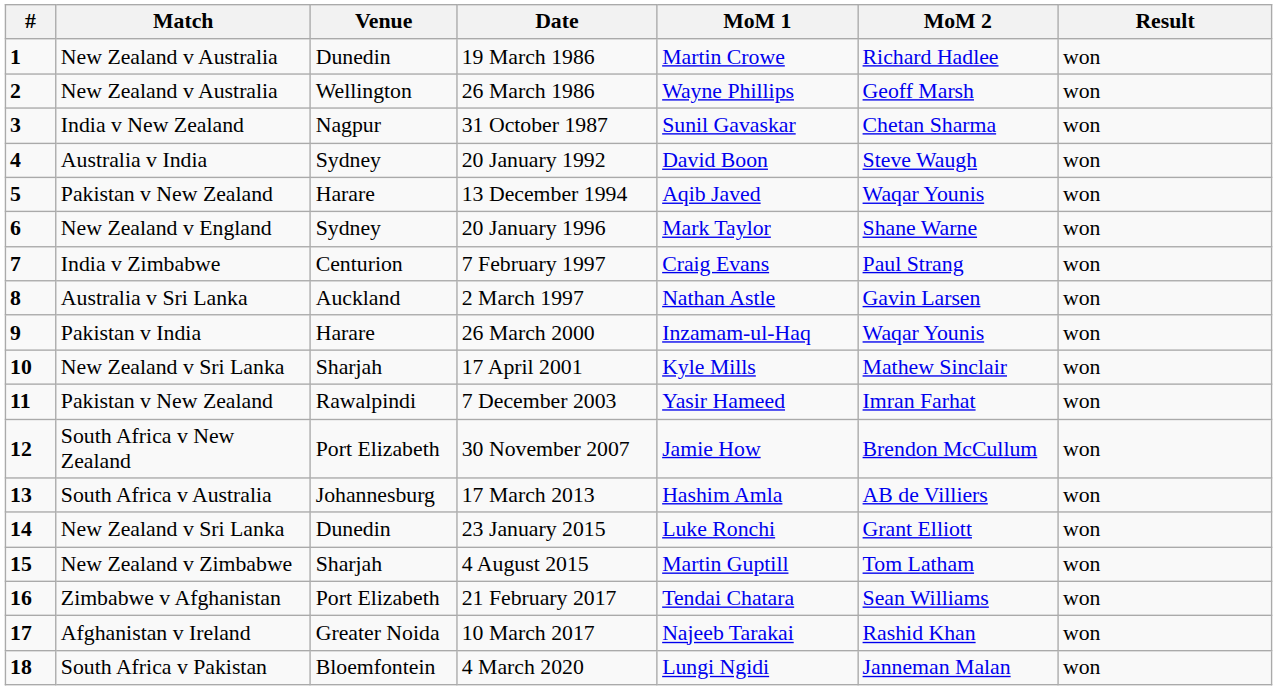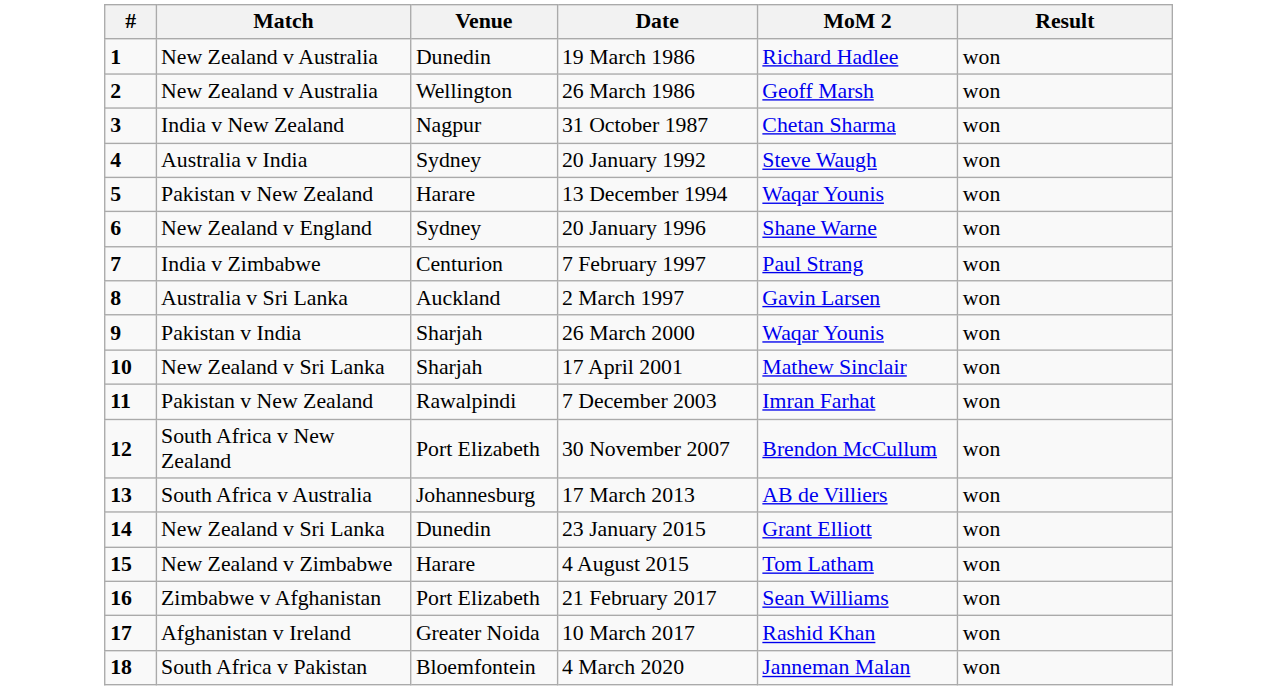- column: MoM 1 | Martin Crowe | Wayne Phillips | Sunil Gavaskar | David Boon | Aqib Javed | Mark Taylor | Craig Evans | Nathan Astle | Inzamam-ul-Haq | Kyle Mills | Yasir Hameed | Jamie How | Hashim Amla | Luke Ronchi | Martin Guptill | Tendai Chatara | Najeeb Tarakai | Lungi Ngidi
26 March 2000 | Venue: Harare -> Sharjah
4 August 2015 | Venue: Sharjah -> Harare
